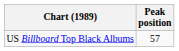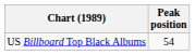US Billboard Top Black Albums | Peak position: 57 -> 54
